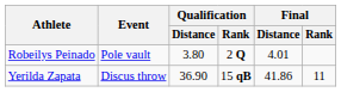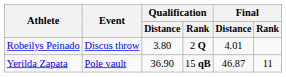Robeilys Peinado | Event: Pole vault -> Discus throw
Yerilda Zapata | Event: Discus throw -> Pole vault
Yerilda Zapata | Final / Distance: 41.86 -> 46.87
